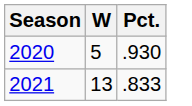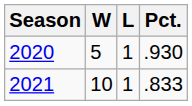+ column: L | 1 | 1
2021 | W: 13 -> 10
